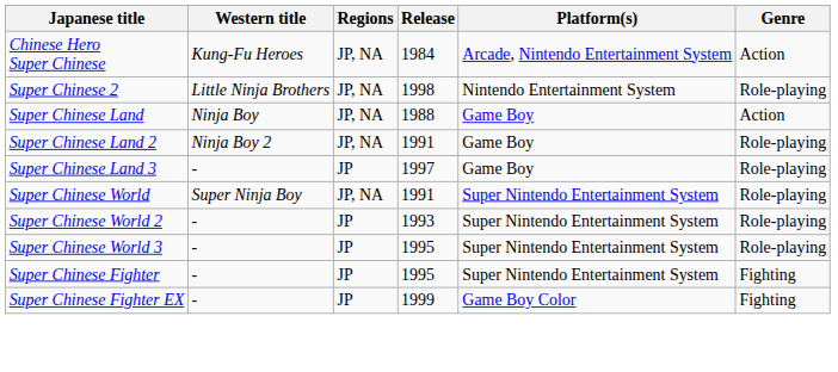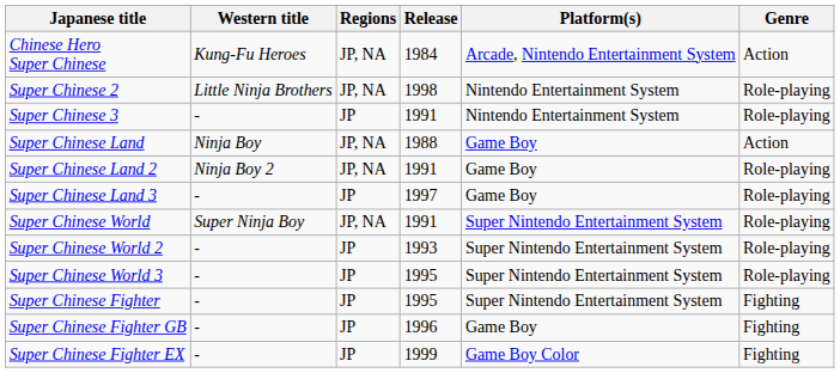+ row: Super Chinese 3 | - | JP | 1991 | Nintendo Entertainment System | Role-playing
+ row: Super Chinese Fighter GB | - | JP | 1996 | Game Boy | Fighting
